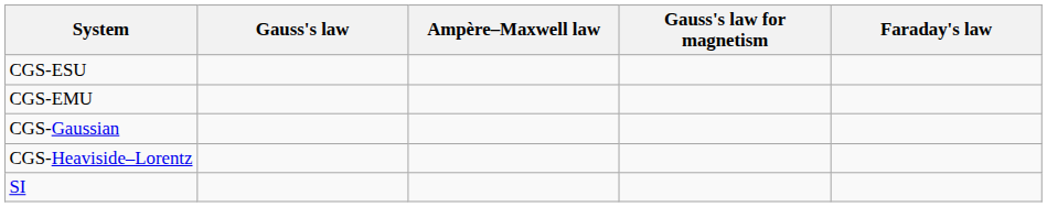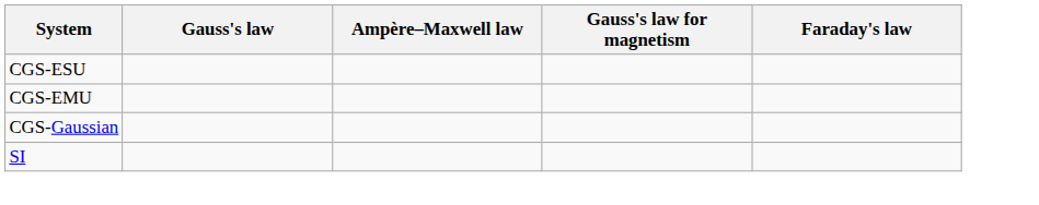- row: CGS-Heaviside–Lorentz
